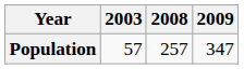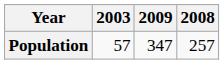columns swapped: 2008 <-> 2009
